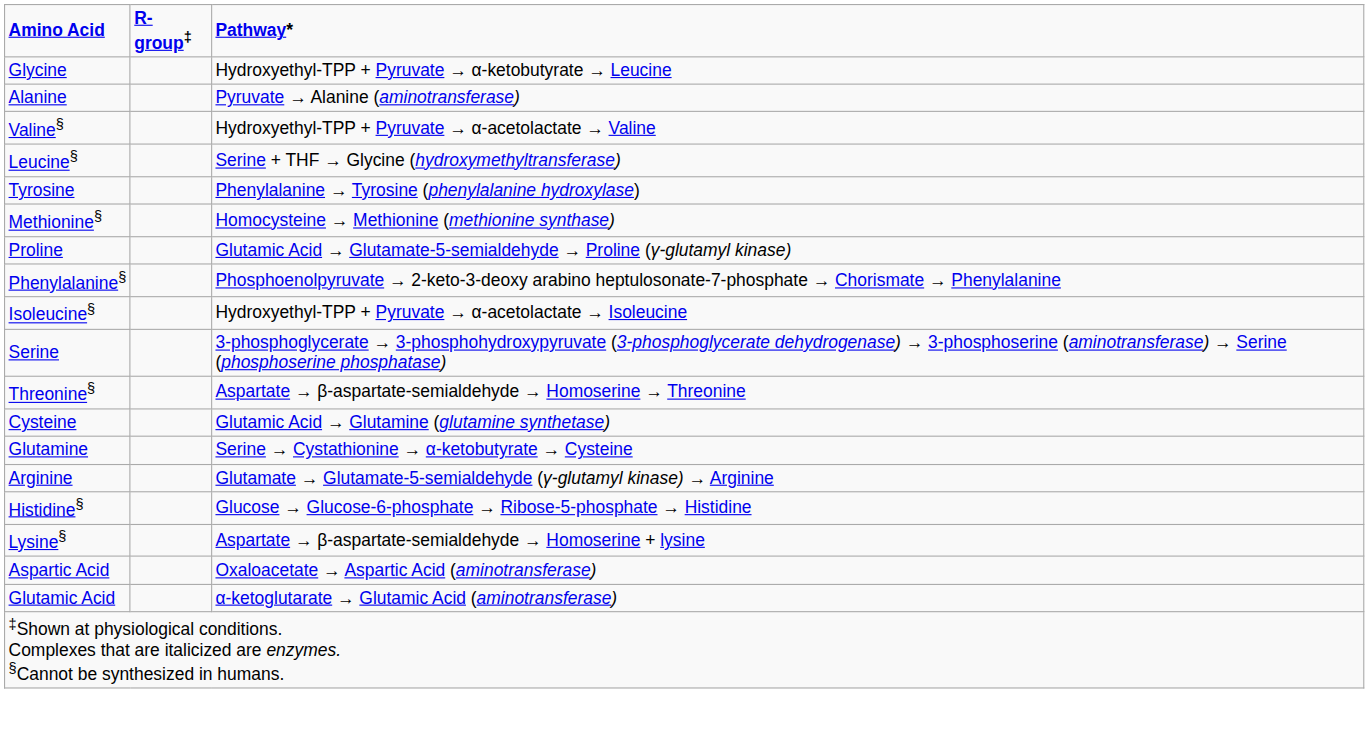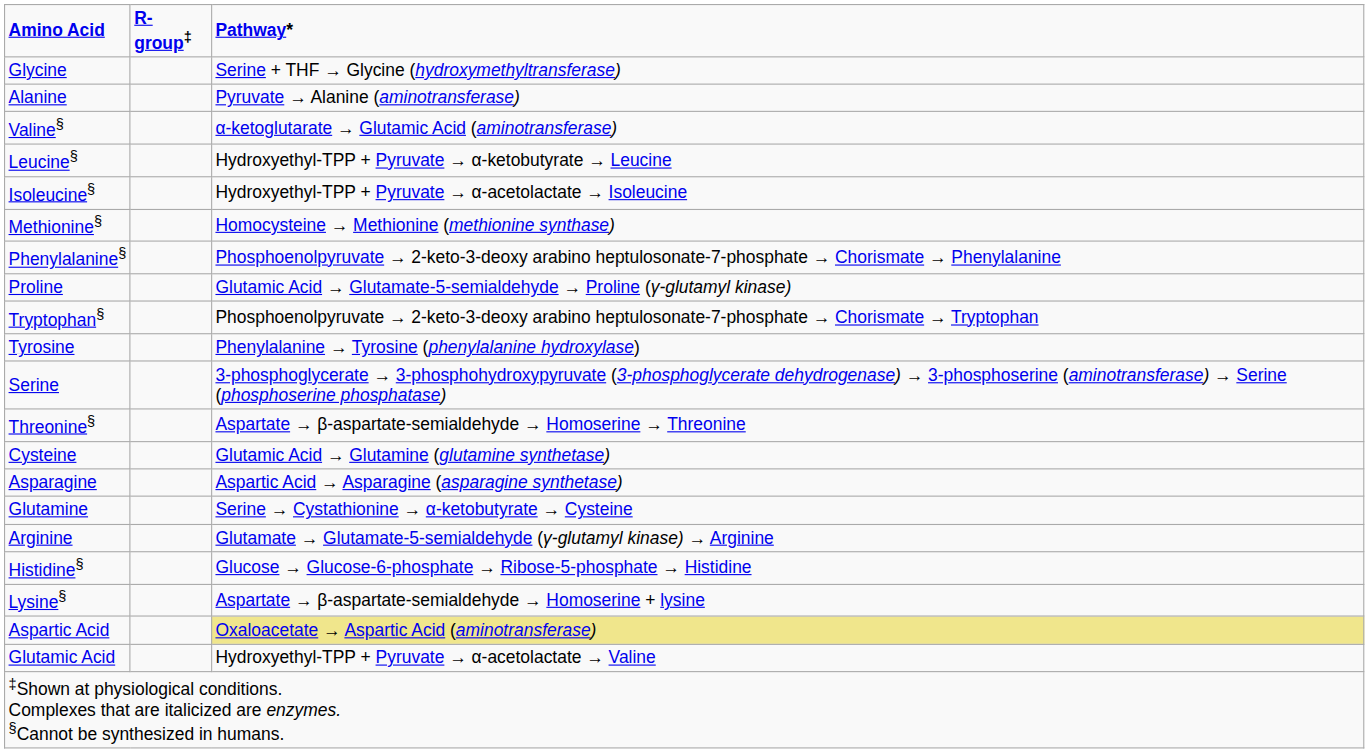Glycine | Pathway*: Hydroxyethyl-TPP + Pyruvate → α-ketobutyrate → Leucine -> Serine + THF → Glycine (hydroxymethyltransferase)
Valine§ | Pathway*: Hydroxyethyl-TPP + Pyruvate → α-acetolactate → Valine -> α-ketoglutarate → Glutamic Acid (aminotransferase)
Leucine§ | Pathway*: Serine + THF → Glycine (hydroxymethyltransferase) -> Hydroxyethyl-TPP + Pyruvate → α-ketobutyrate → Leucine
rows swapped: Isoleucine§ <-> Tyrosine
rows swapped: Proline <-> Phenylalanine§
+ row: Tryptophan§ | Phosphoenolpyruvate → 2-keto-3-deoxy arabino heptulosonate-7-phosphate → Chorismate → Tryptophan
+ row: Asparagine | Aspartic Acid → Asparagine (asparagine synthetase)
Aspartic Acid | Pathway*: no background -> khaki background
Glutamic Acid | Pathway*: α-ketoglutarate → Glutamic Acid (aminotransferase) -> Hydroxyethyl-TPP + Pyruvate → α-acetolactate → Valine
